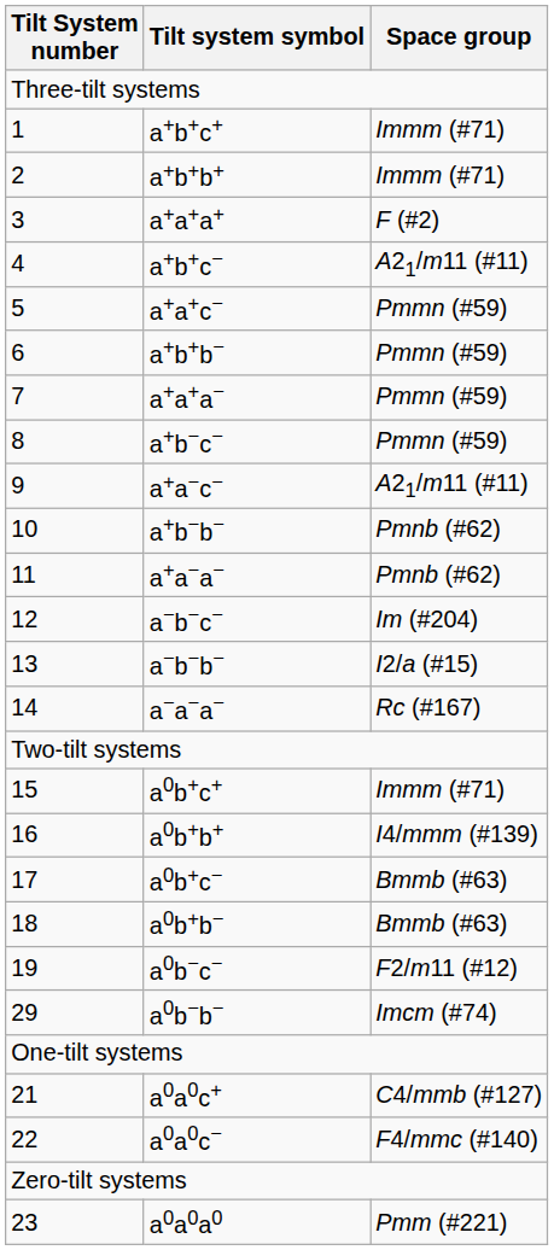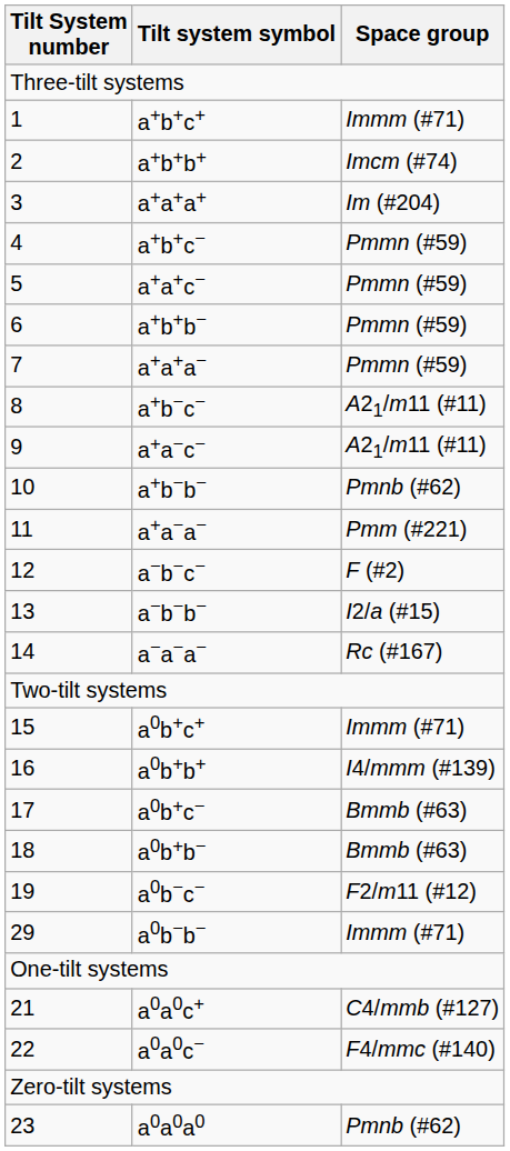a+b+b+ | Space group: Immm (#71) -> Imcm (#74)
a+a+a+ | Space group: F (#2) -> Im (#204)
a+b+c− | Space group: A21/m11 (#11) -> Pmmn (#59)
a+b−c− | Space group: Pmmn (#59) -> A21/m11 (#11)
a+a−a− | Space group: Pmnb (#62) -> Pmm (#221)
a−b−c− | Space group: Im (#204) -> F (#2)
a0b−b− | Space group: Imcm (#74) -> Immm (#71)
a0a0a0 | Space group: Pmm (#221) -> Pmnb (#62)
